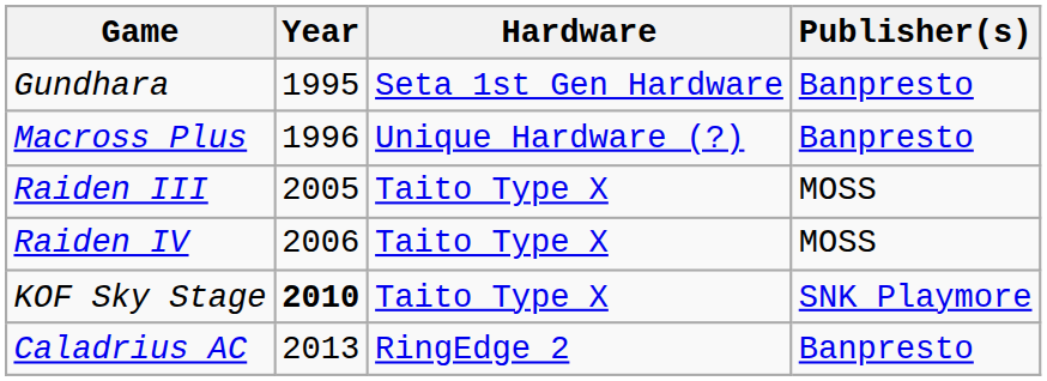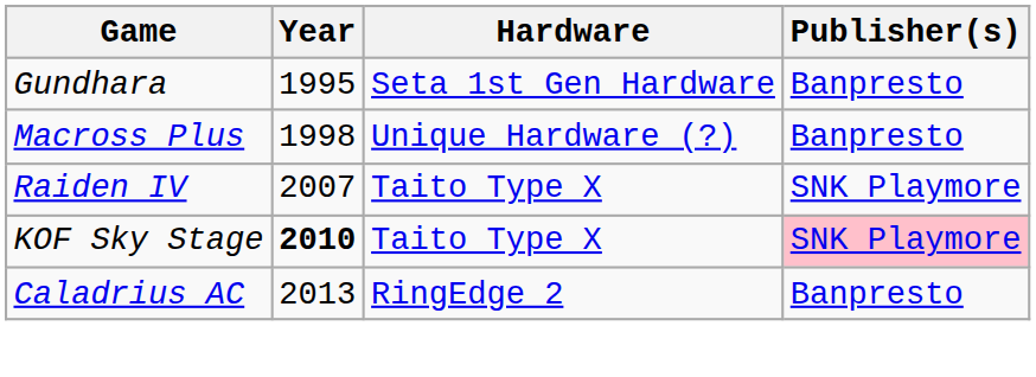Macross Plus | Year: 1996 -> 1998
- row: Raiden III | 2005 | Taito Type X | MOSS
Raiden IV | Year: 2006 -> 2007
Raiden IV | Publisher(s): MOSS -> SNK Playmore
KOF Sky Stage | Publisher(s): no background -> pink background
